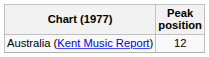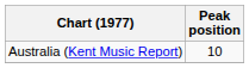Australia (Kent Music Report) | Peak position: 12 -> 10
